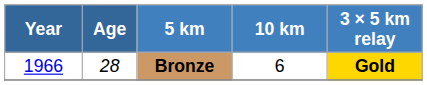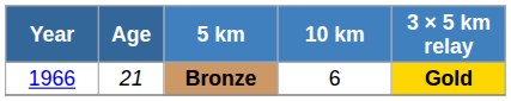Bronze | Age: 28 -> 21
